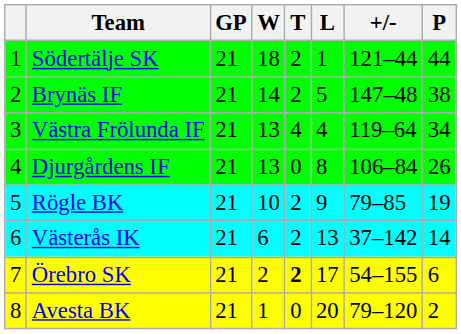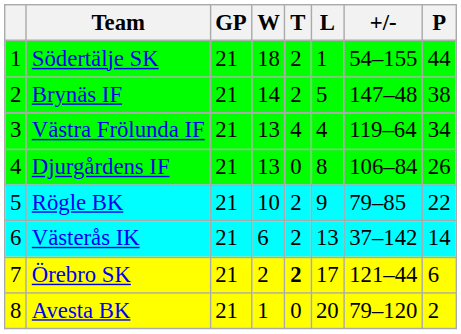Södertälje SK | +/-: 121–44 -> 54–155
Rögle BK | P: 19 -> 22
Örebro SK | +/-: 54–155 -> 121–44
